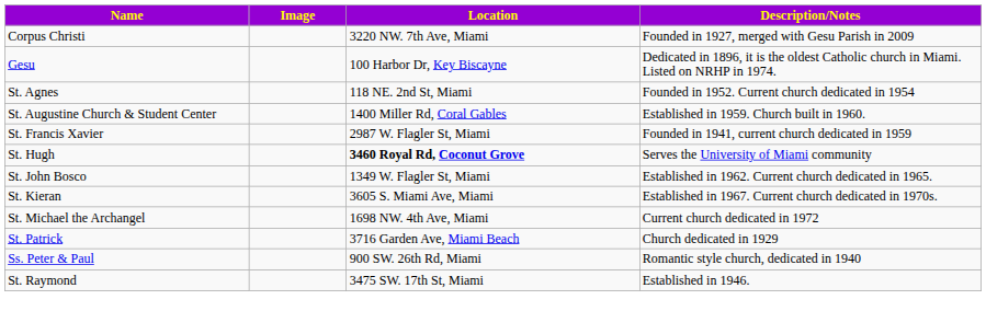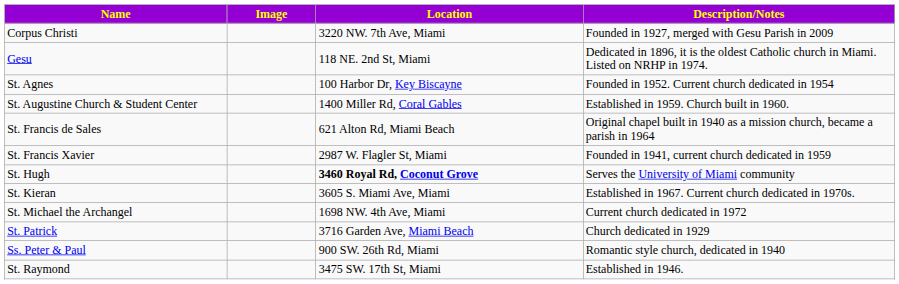Gesu | Location: 100 Harbor Dr, Key Biscayne -> 118 NE. 2nd St, Miami
St. Agnes | Location: 118 NE. 2nd St, Miami -> 100 Harbor Dr, Key Biscayne
+ row: St. Francis de Sales | 621 Alton Rd, Miami Beach | Original chapel built in 1940 as a mission church, became a parish in 1964
- row: St. John Bosco | 1349 W. Flagler St, Miami | Established in 1962. Current church dedicated in 1965.
